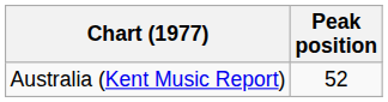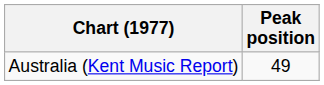Australia (Kent Music Report) | Peak position: 52 -> 49
